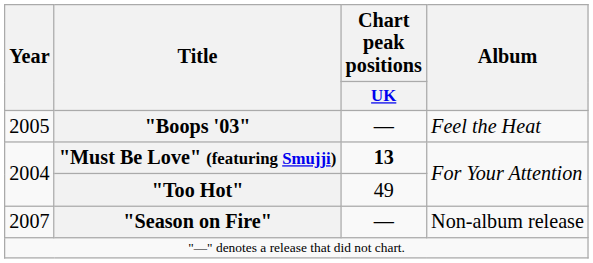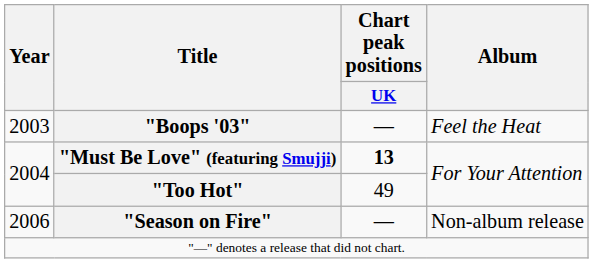"Boops '03" | Year: 2005 -> 2003
"Season on Fire" | Year: 2007 -> 2006
